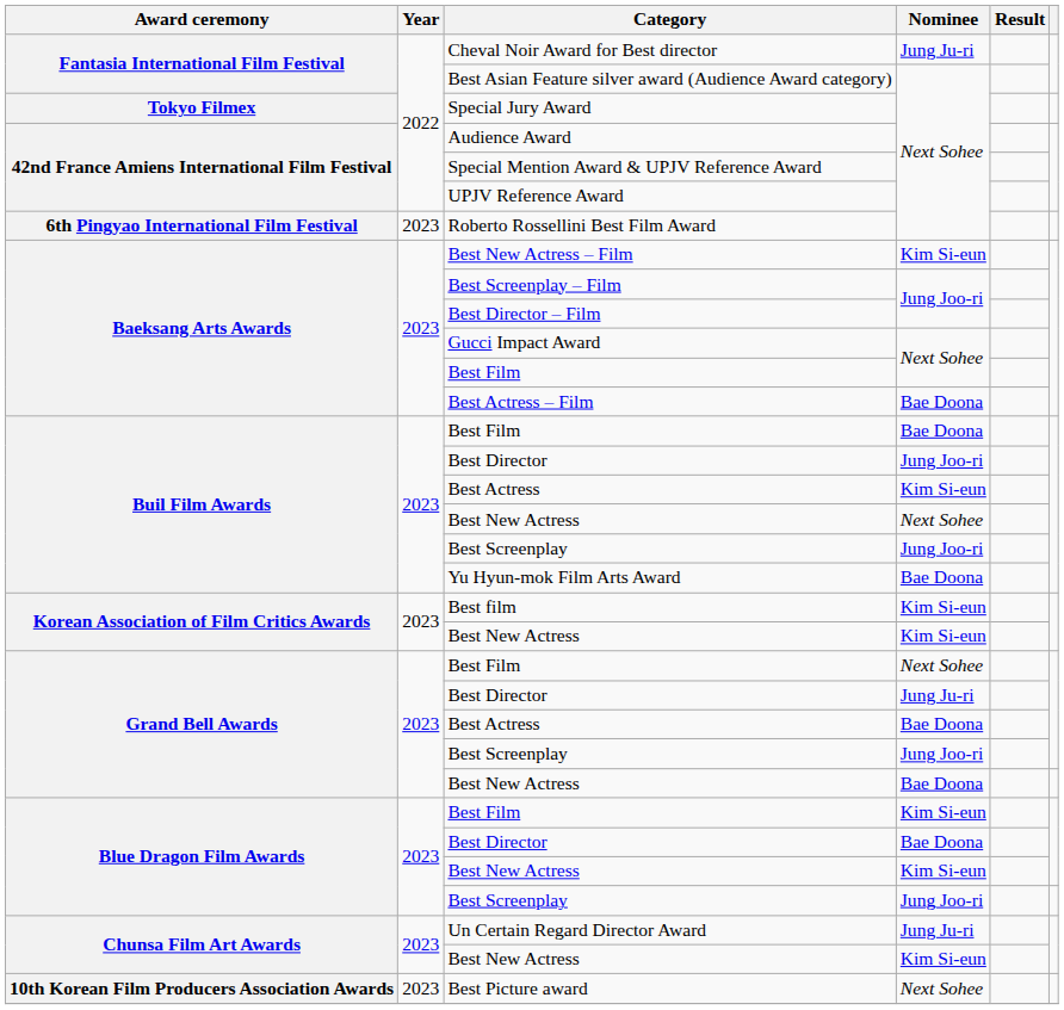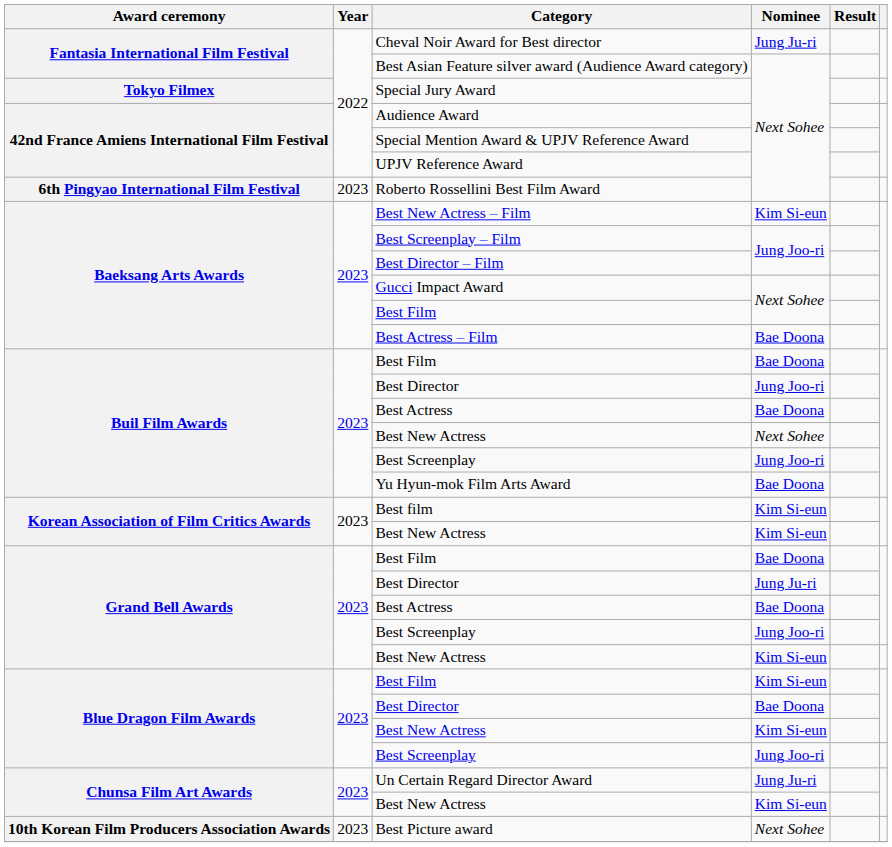Buil Film Awards / Best Actress | Nominee: Kim Si-eun -> Bae Doona
Grand Bell Awards / Best Film | Nominee: Next Sohee -> Bae Doona
Grand Bell Awards / Best New Actress | Nominee: Bae Doona -> Kim Si-eun
